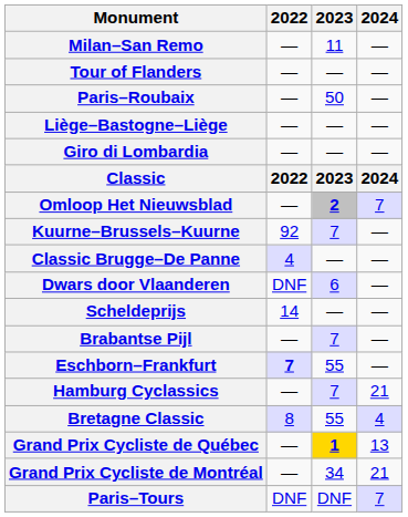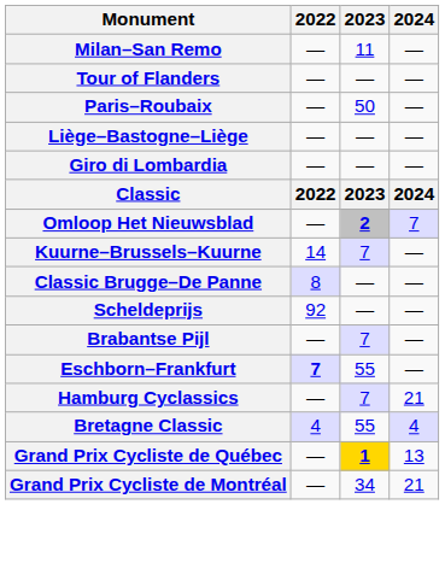Kuurne–Brussels–Kuurne | 2022: 92 -> 14
Classic Brugge–De Panne | 2022: 4 -> 8
- row: Dwars door Vlaanderen | DNF | 6 | —
Scheldeprijs | 2022: 14 -> 92
Bretagne Classic | 2022: 8 -> 4
- row: Paris–Tours | DNF | DNF | 7
